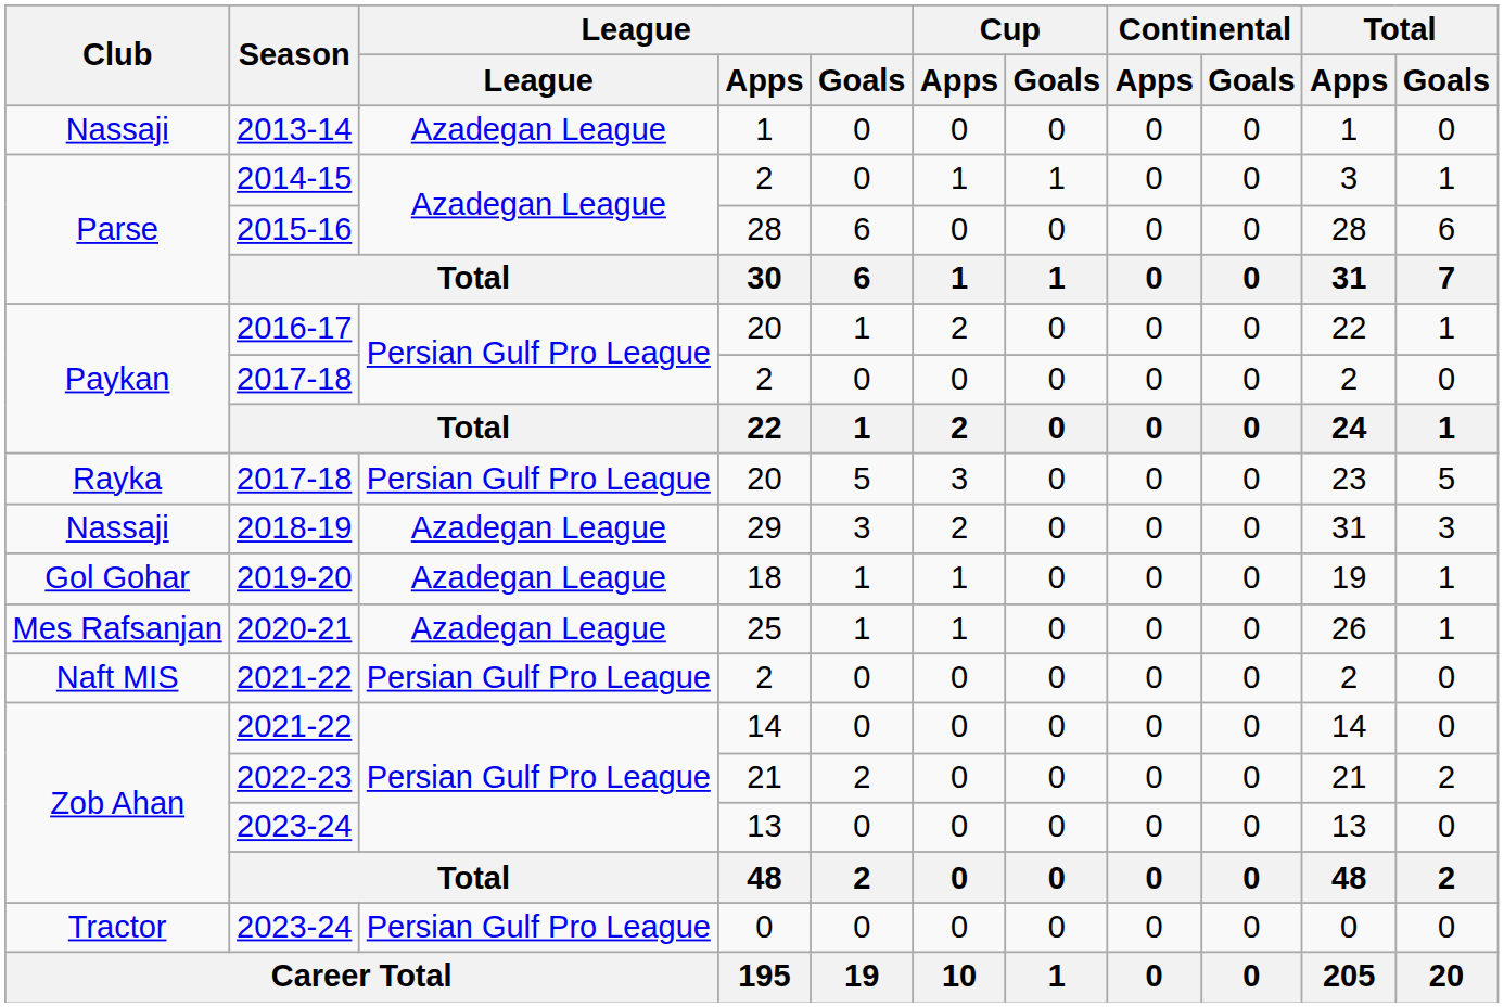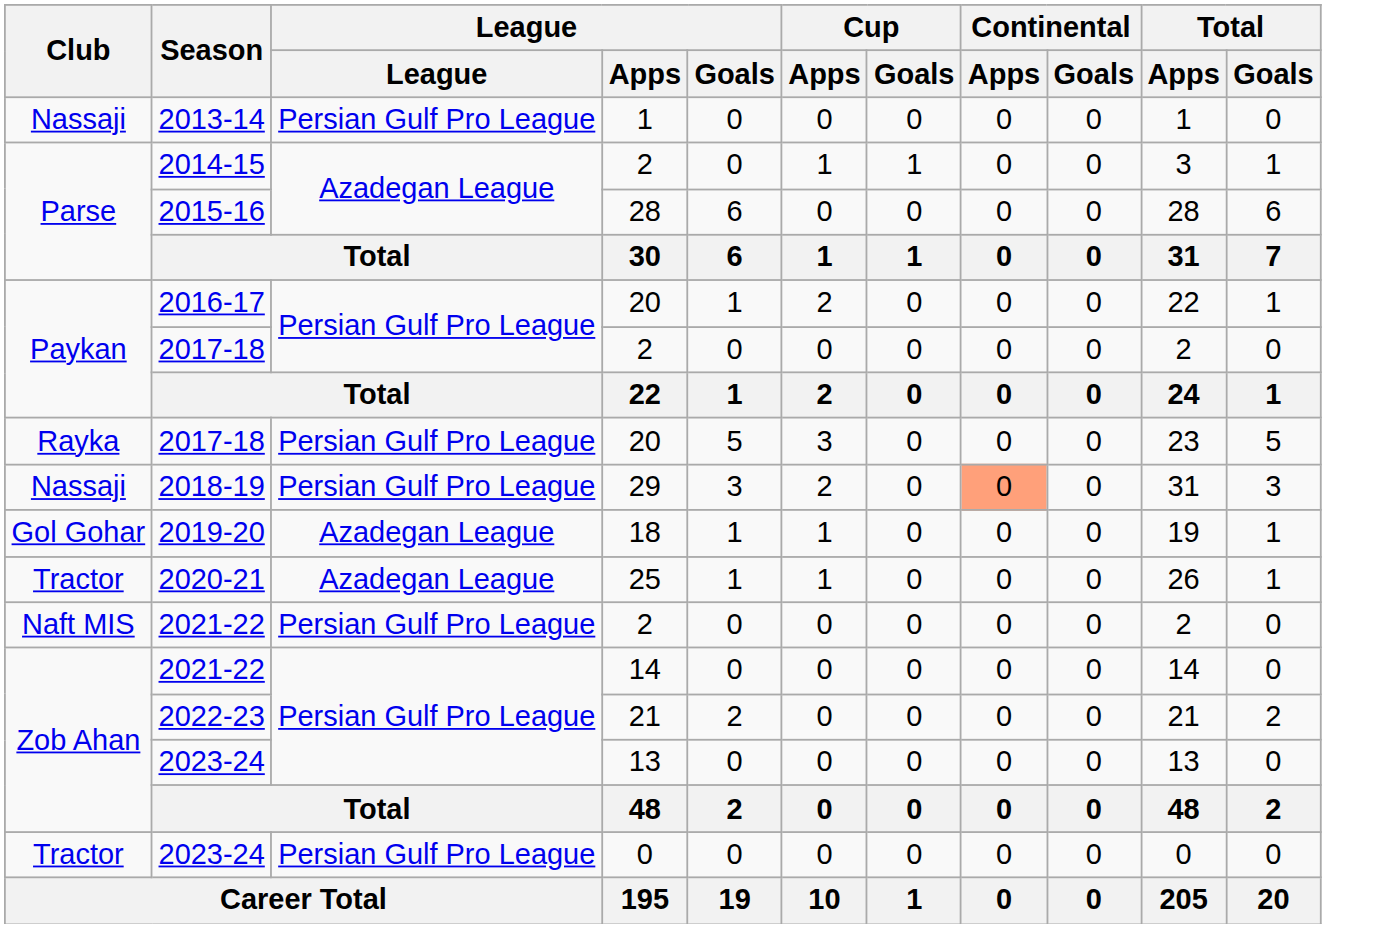2013-14 | League: Azadegan League -> Persian Gulf Pro League
2018-19 | League: Azadegan League -> Persian Gulf Pro League
2018-19 | Continental / Apps: no background -> lightsalmon background
2020-21 | Club: Mes Rafsanjan -> Tractor
